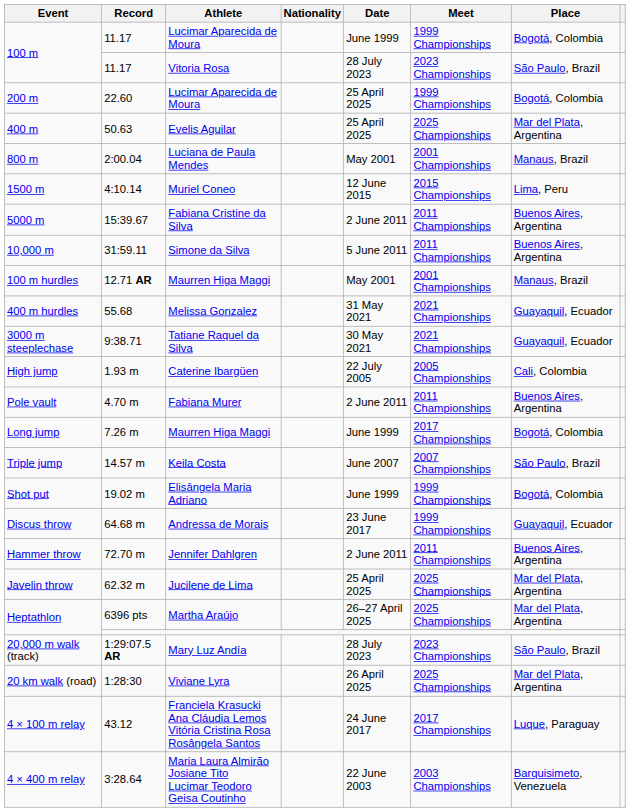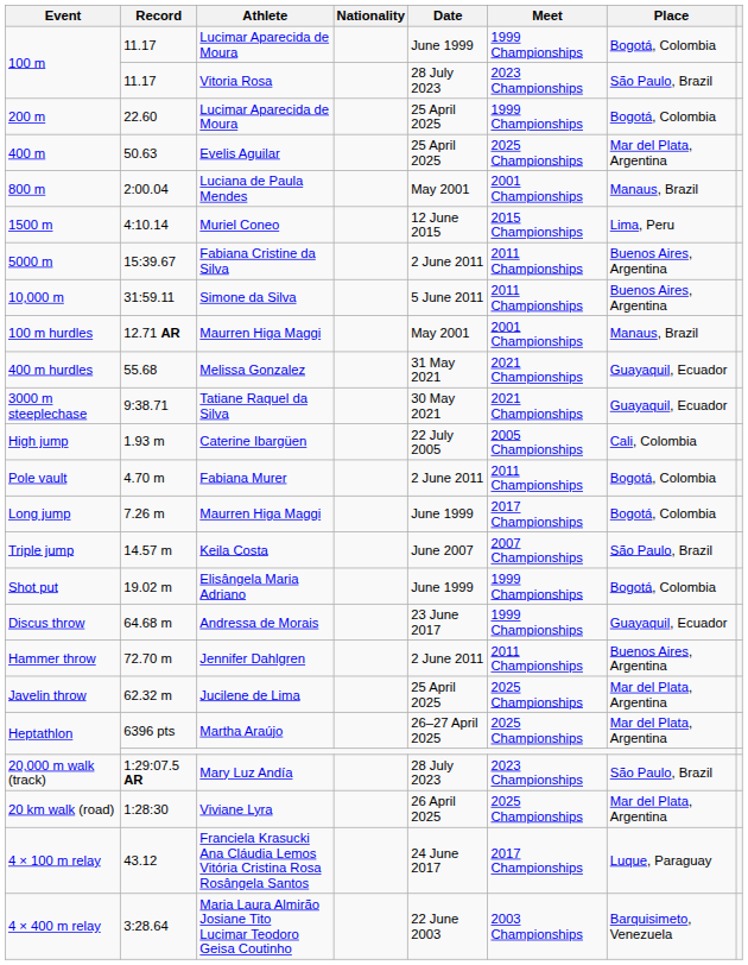Pole vault | Place: Buenos Aires, Argentina -> Bogotá, Colombia
